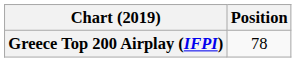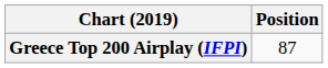Greece Top 200 Airplay (IFPI) | Position: 78 -> 87
